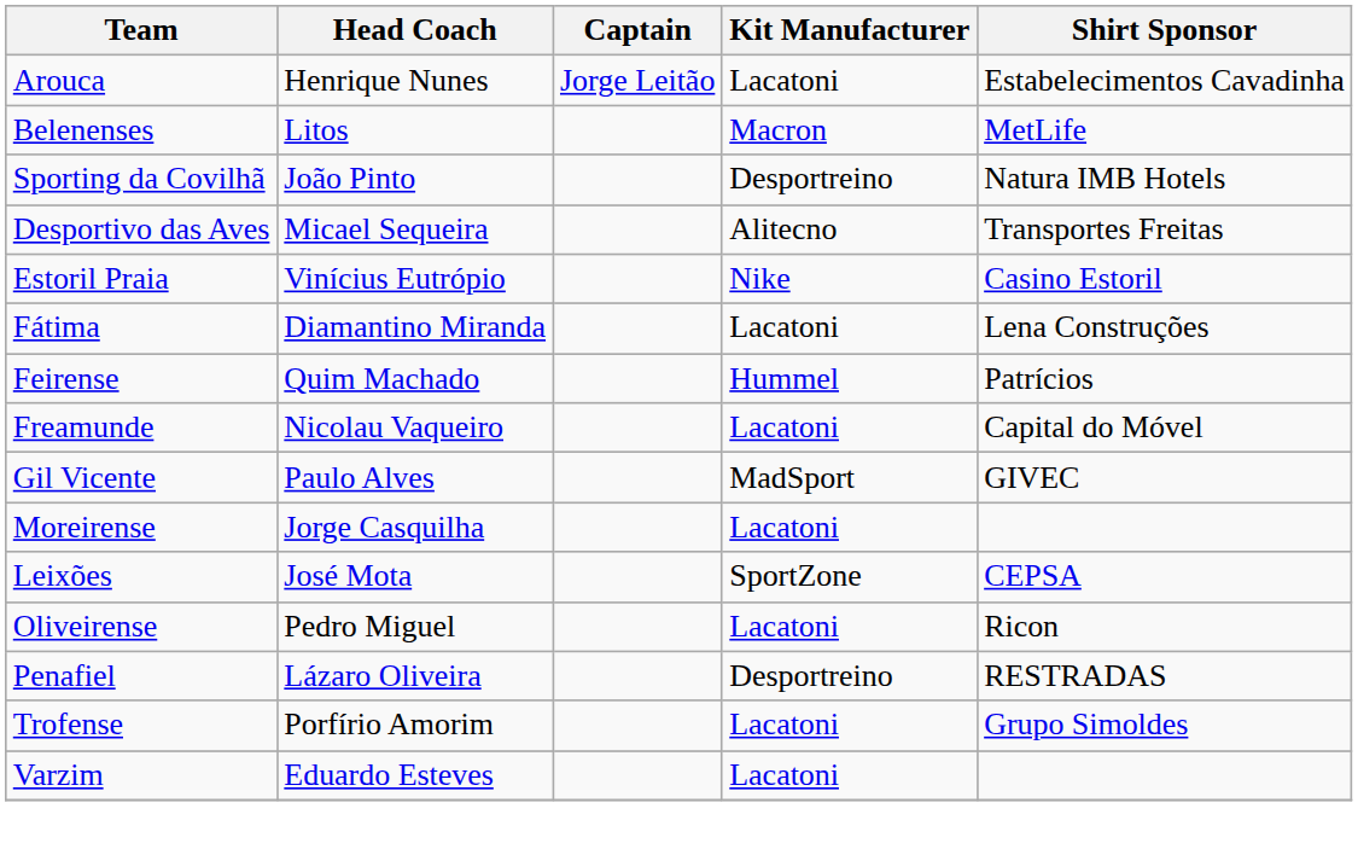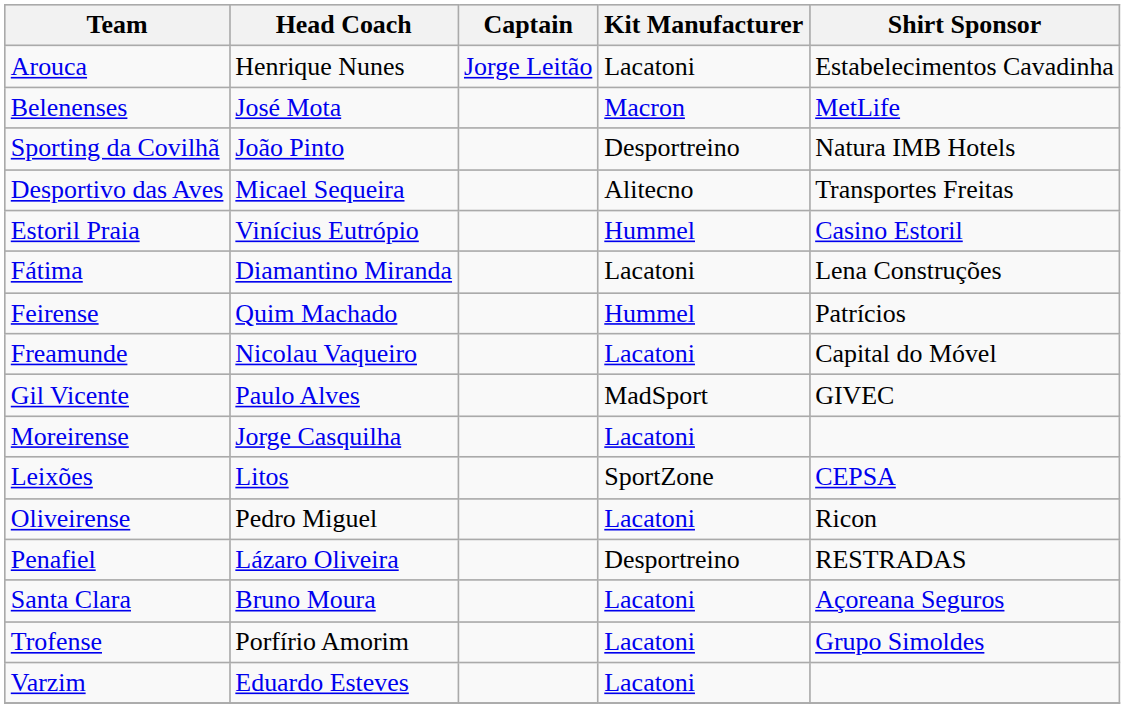Belenenses | Head Coach: Litos -> José Mota
Estoril Praia | Kit Manufacturer: Nike -> Hummel
Leixões | Head Coach: José Mota -> Litos
+ row: Santa Clara | Bruno Moura | Lacatoni | Açoreana Seguros
